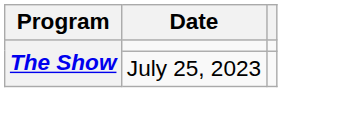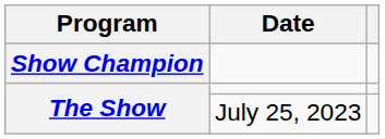+ row: Show Champion
